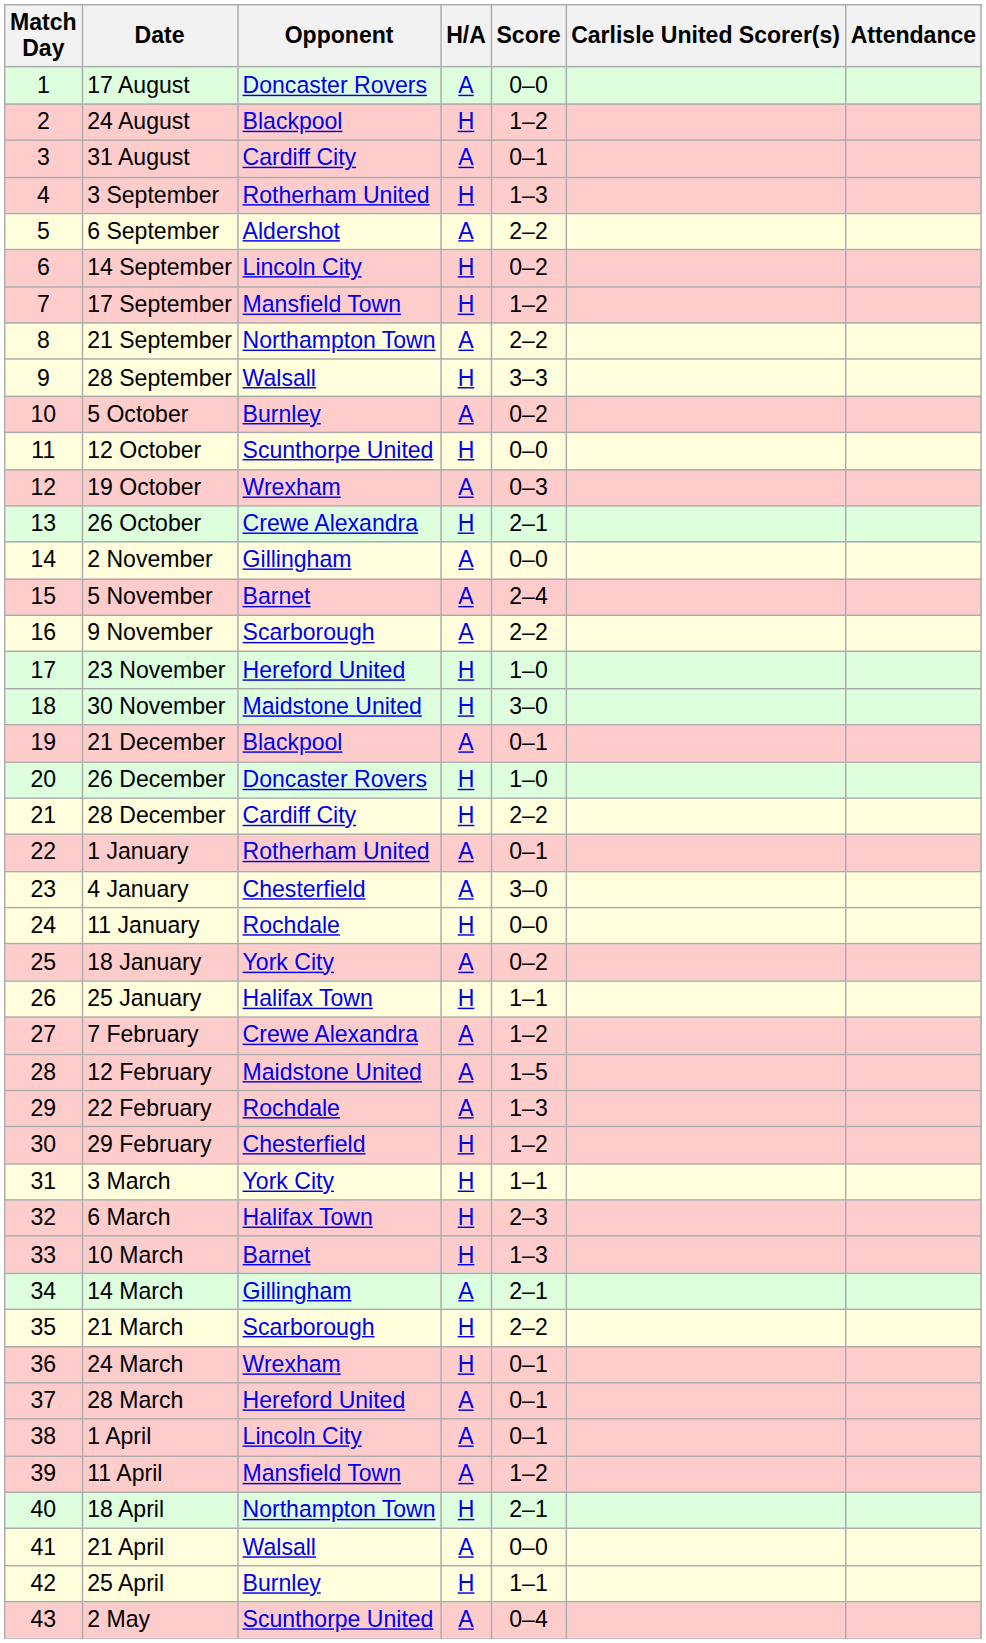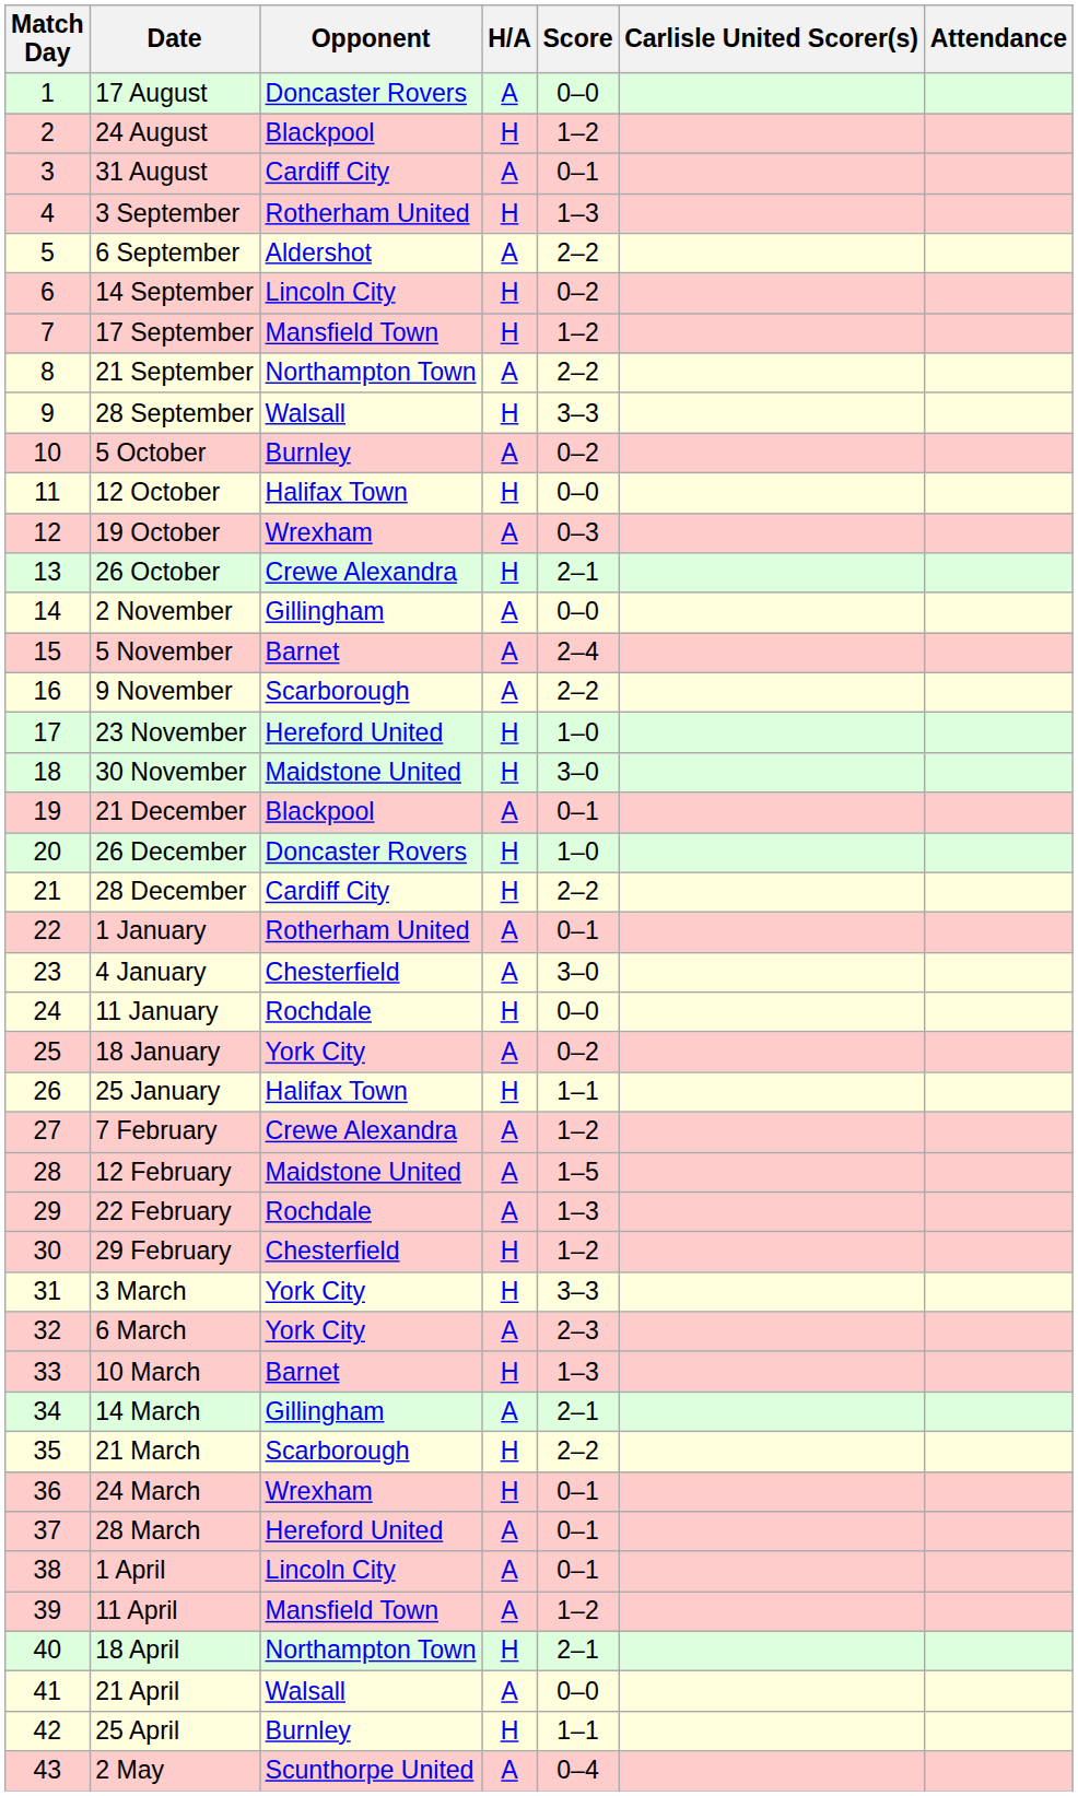12 October | Opponent: Scunthorpe United -> Halifax Town
3 March | Score: 1–1 -> 3–3
6 March | Opponent: Halifax Town -> York City
6 March | H/A: H -> A
